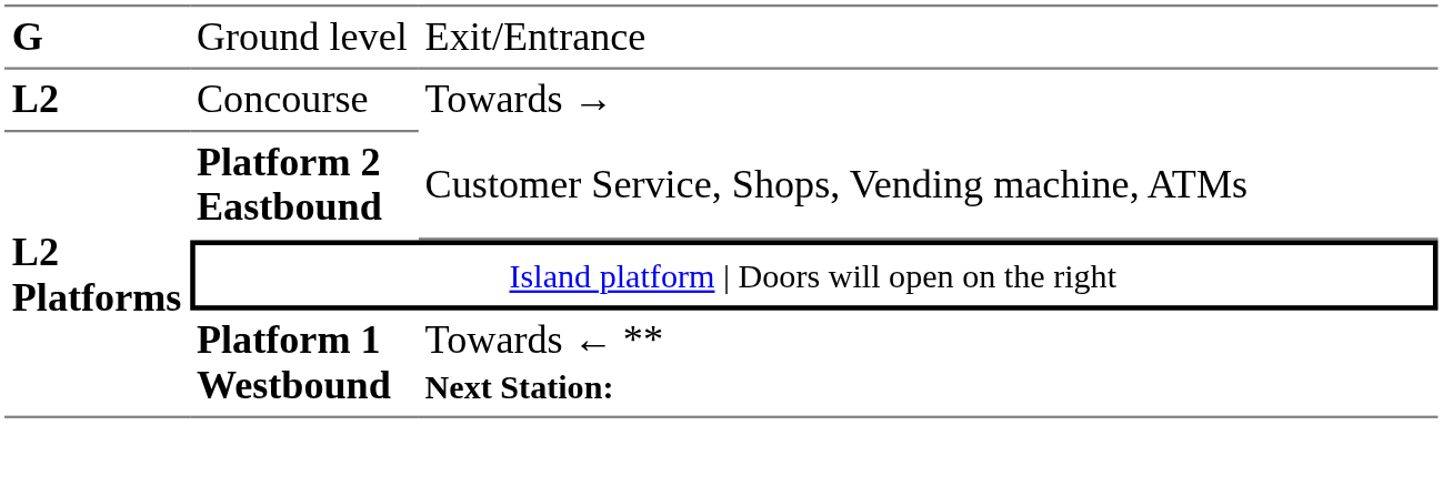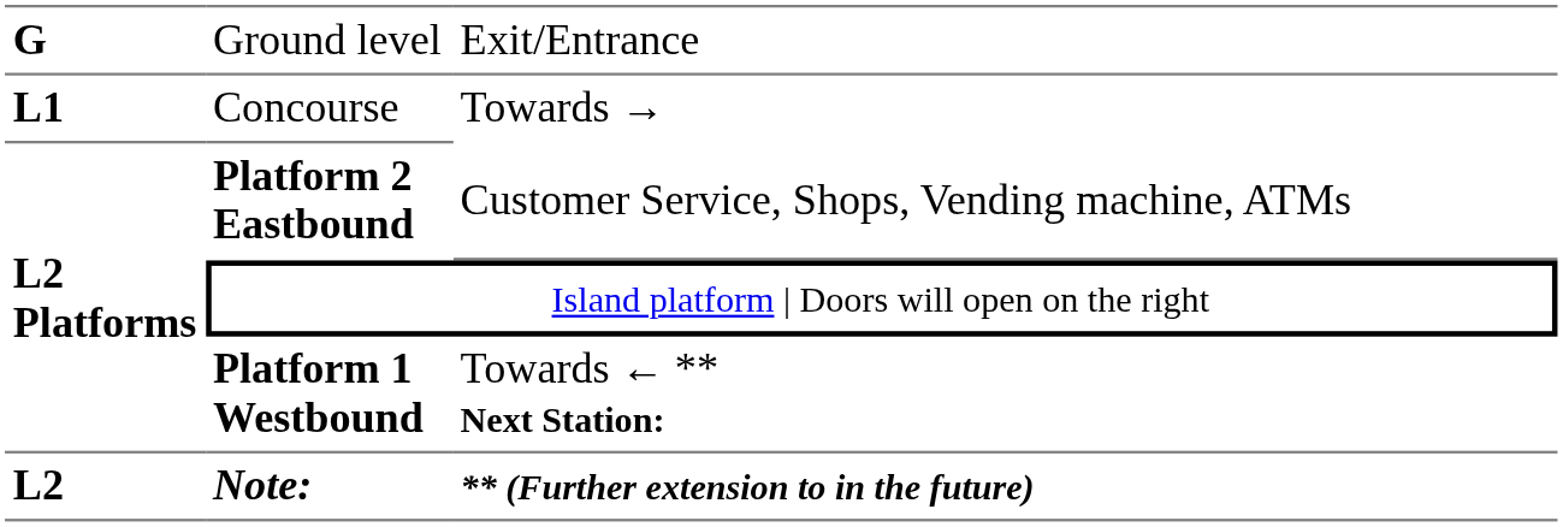Concourse | column 1: L2 -> L1
+ row: L2 | Note: | ** (Further extension to in the future)
